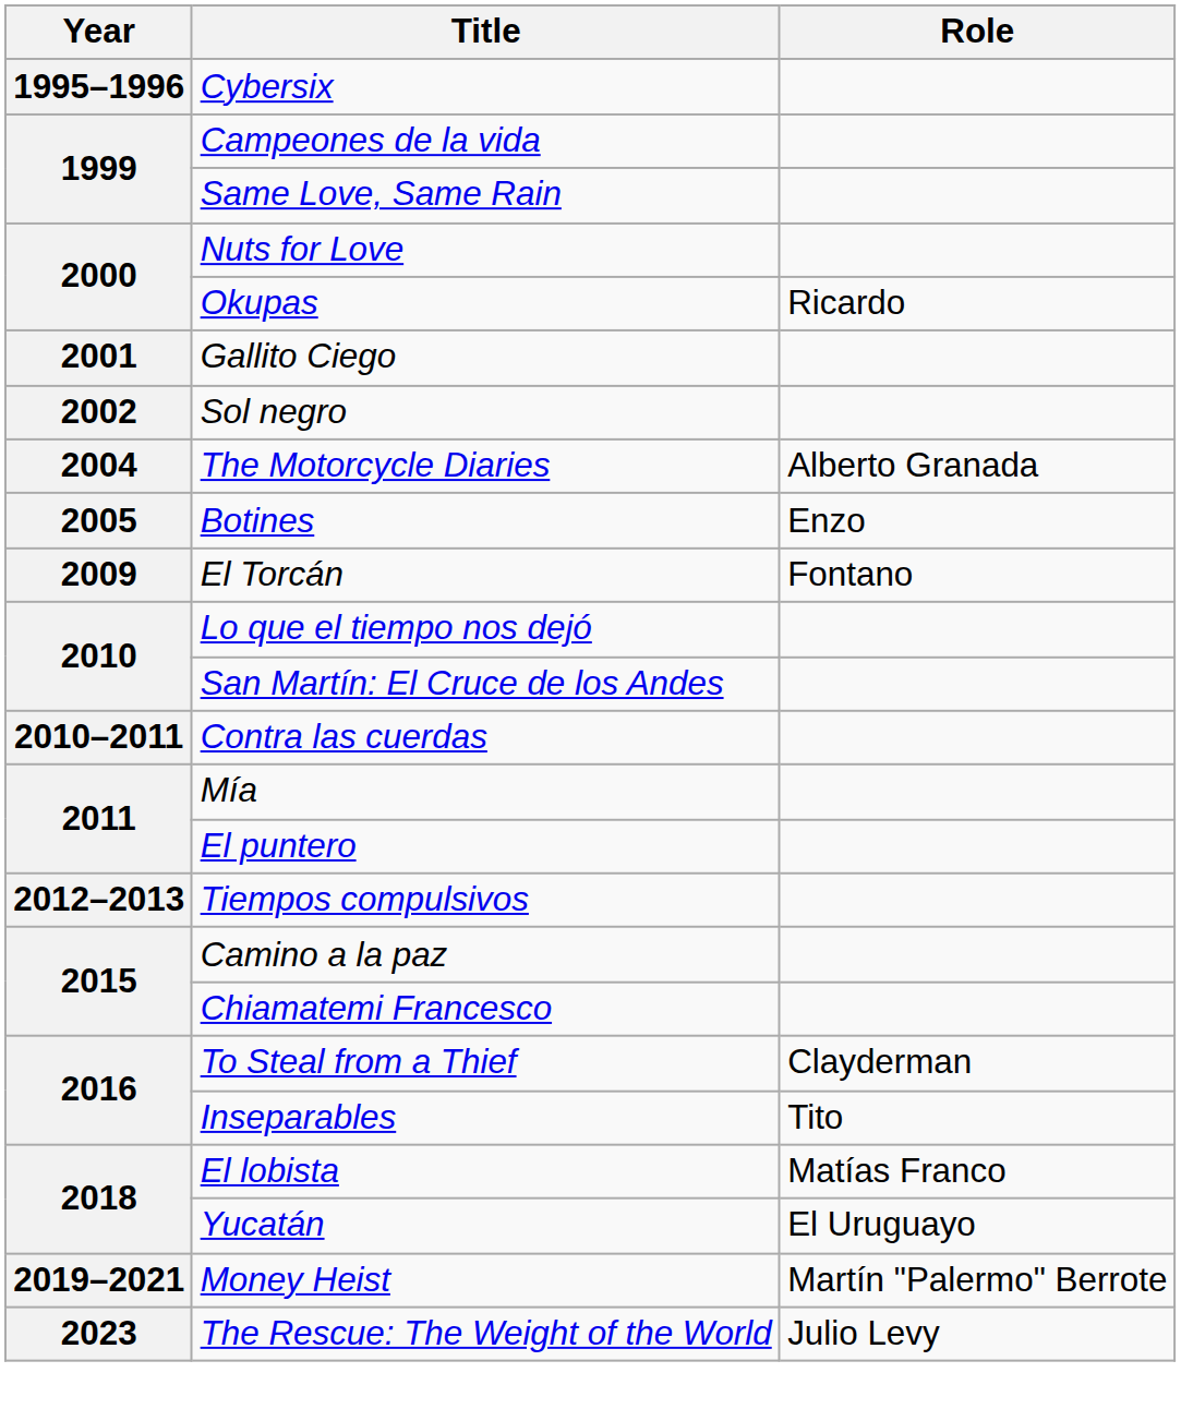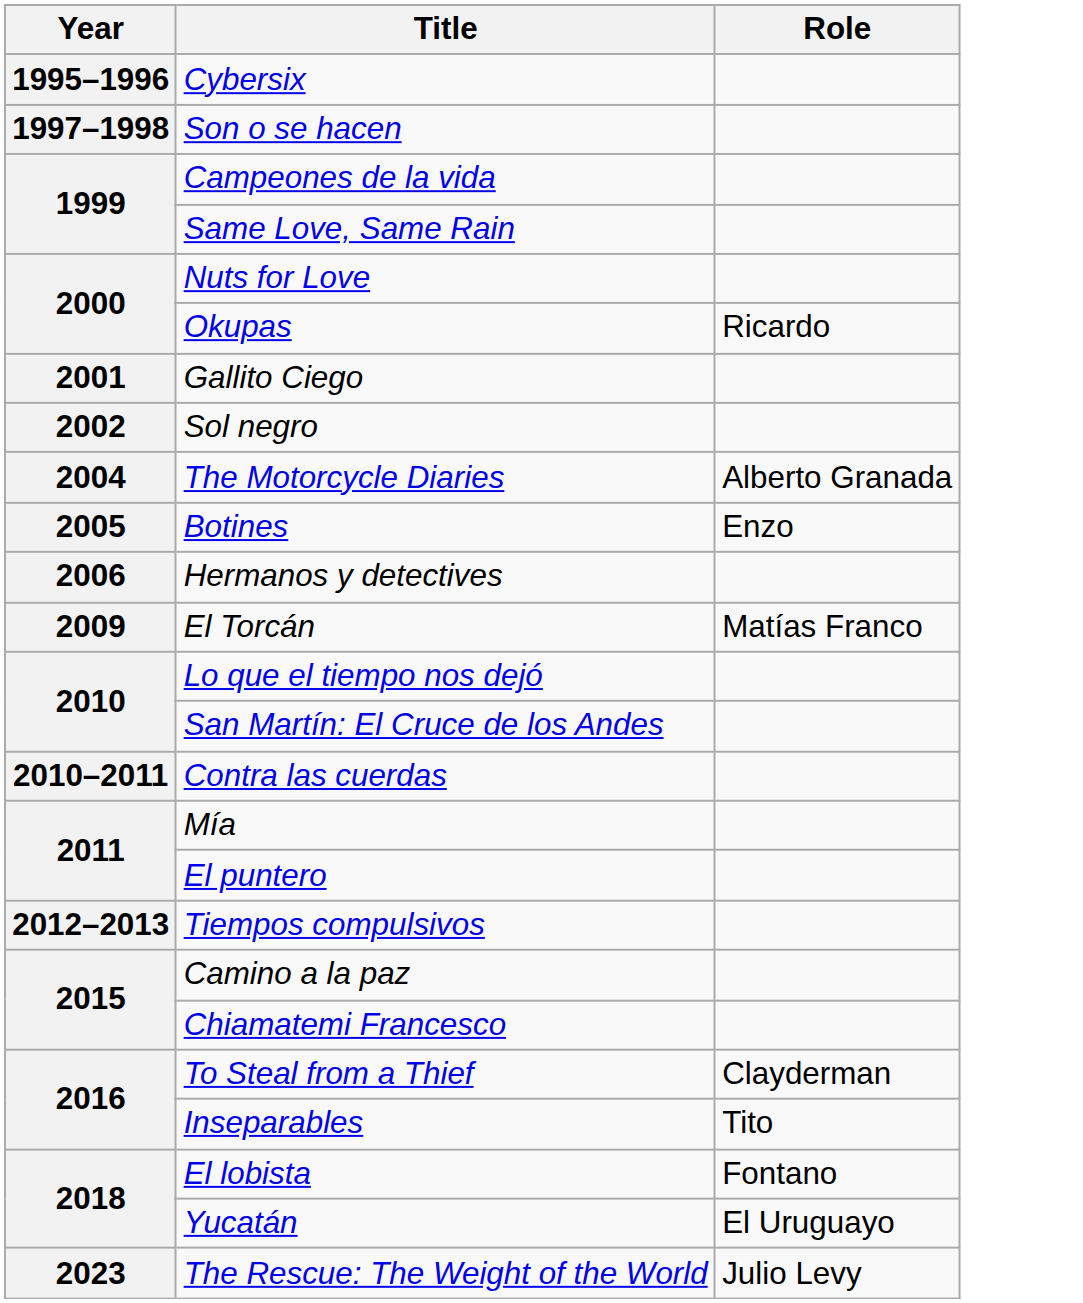+ row: 1997–1998 | Son o se hacen
+ row: 2006 | Hermanos y detectives
El Torcán | Role: Fontano -> Matías Franco
El lobista | Role: Matías Franco -> Fontano
- row: 2019–2021 | Money Heist | Martín "Palermo" Berrote
